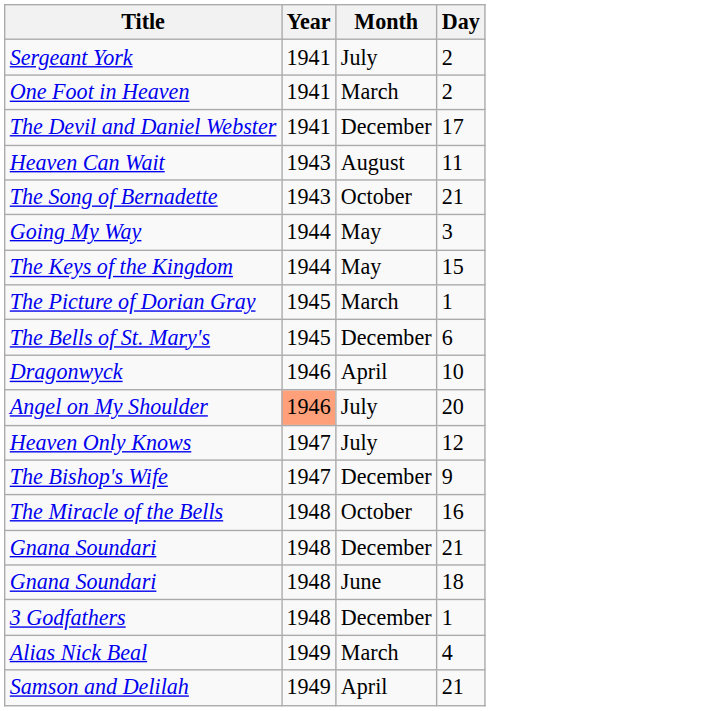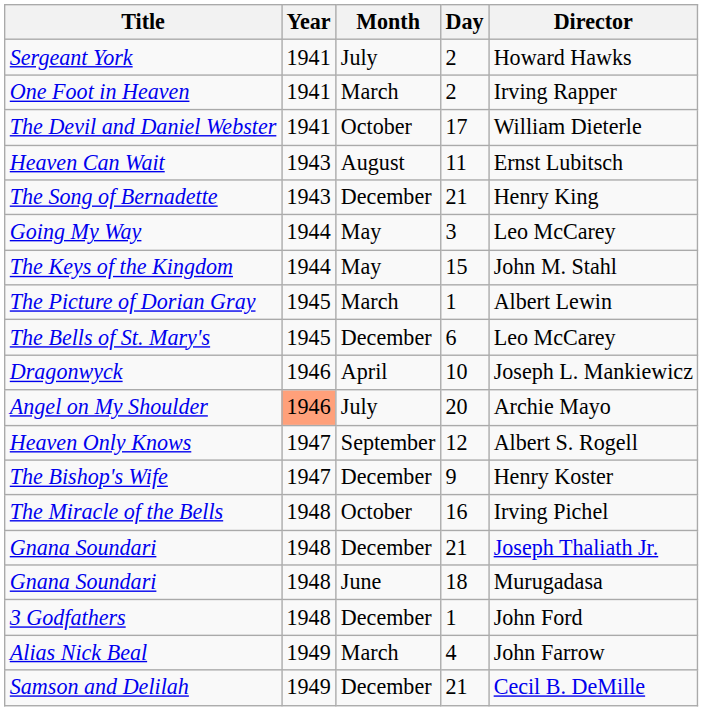+ column: Director | Howard Hawks | Irving Rapper | William Dieterle | Ernst Lubitsch | Henry King | Leo McCarey | John M. Stahl | Albert Lewin | Leo McCarey | Joseph L. Mankiewicz | Archie Mayo | Albert S. Rogell | Henry Koster | Irving Pichel | Joseph Thaliath Jr. | Murugadasa | John Ford | John Farrow | Cecil B. DeMille
The Devil and Daniel Webster | Month: December -> October
The Song of Bernadette | Month: October -> December
Heaven Only Knows | Month: July -> September
Samson and Delilah | Month: April -> December
